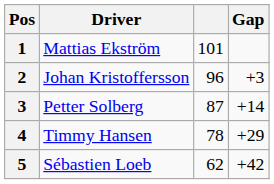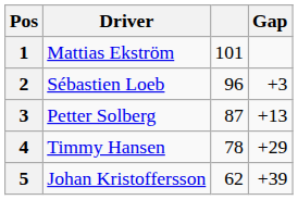2 | Driver: Johan Kristoffersson -> Sébastien Loeb
3 | Gap: +14 -> +13
5 | Driver: Sébastien Loeb -> Johan Kristoffersson
5 | Gap: +42 -> +39
